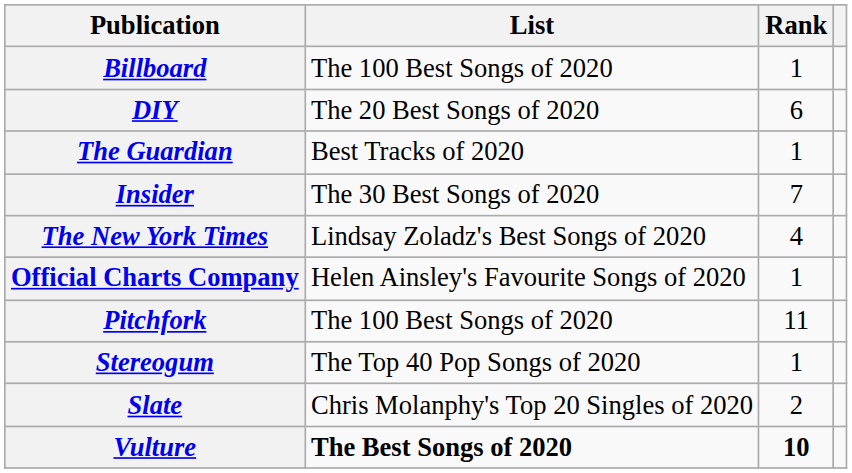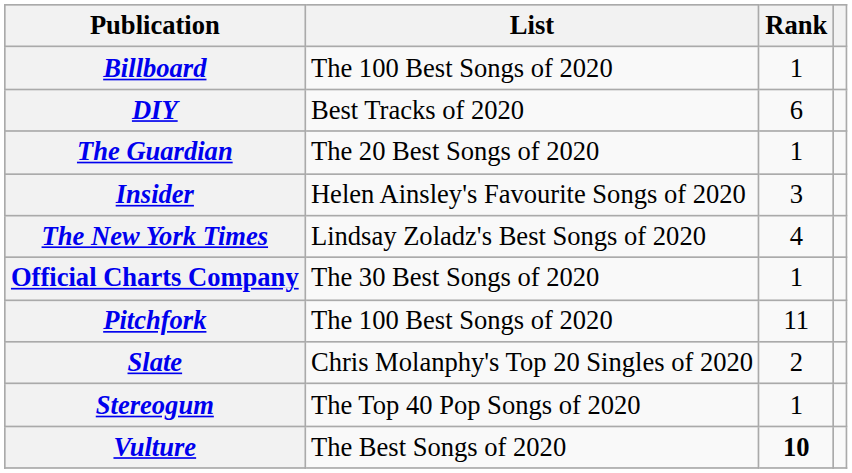DIY | List: The 20 Best Songs of 2020 -> Best Tracks of 2020
The Guardian | List: Best Tracks of 2020 -> The 20 Best Songs of 2020
Insider | List: The 30 Best Songs of 2020 -> Helen Ainsley's Favourite Songs of 2020
Insider | Rank: 7 -> 3
Official Charts Company | List: Helen Ainsley's Favourite Songs of 2020 -> The 30 Best Songs of 2020
rows swapped: Slate <-> Stereogum
Vulture | List: bold -> normal
